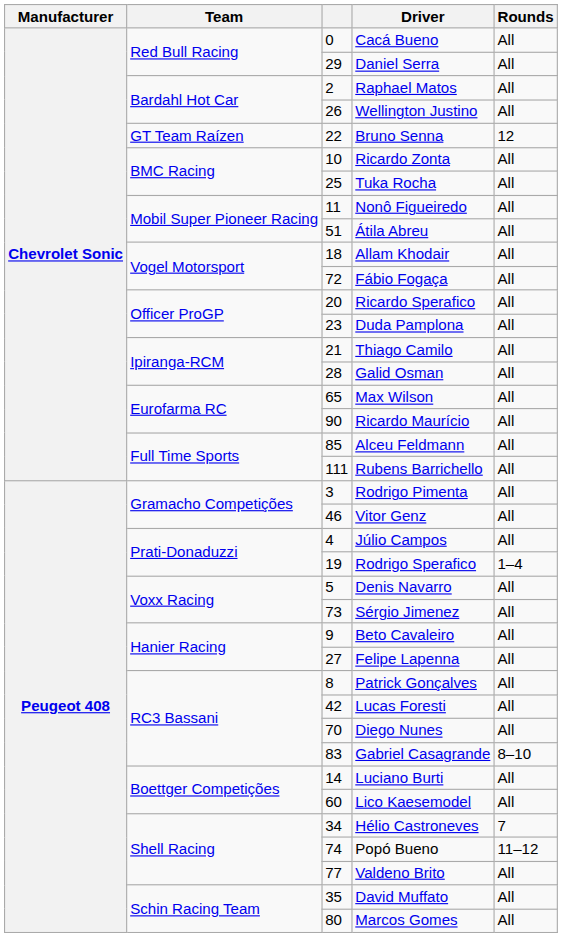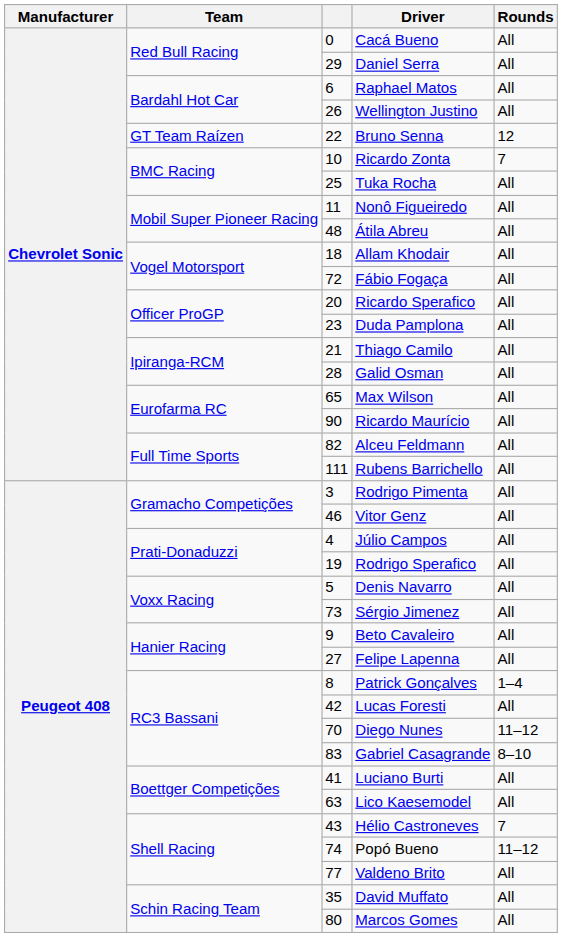Raphael Matos | column 3: 2 -> 6
Ricardo Zonta | Rounds: All -> 7
Átila Abreu | column 3: 51 -> 48
Alceu Feldmann | column 3: 85 -> 82
Rodrigo Sperafico | Rounds: 1–4 -> All
Patrick Gonçalves | Rounds: All -> 1–4
Diego Nunes | Rounds: All -> 11–12
Luciano Burti | column 3: 14 -> 41
Lico Kaesemodel | column 3: 60 -> 63
Hélio Castroneves | column 3: 34 -> 43
